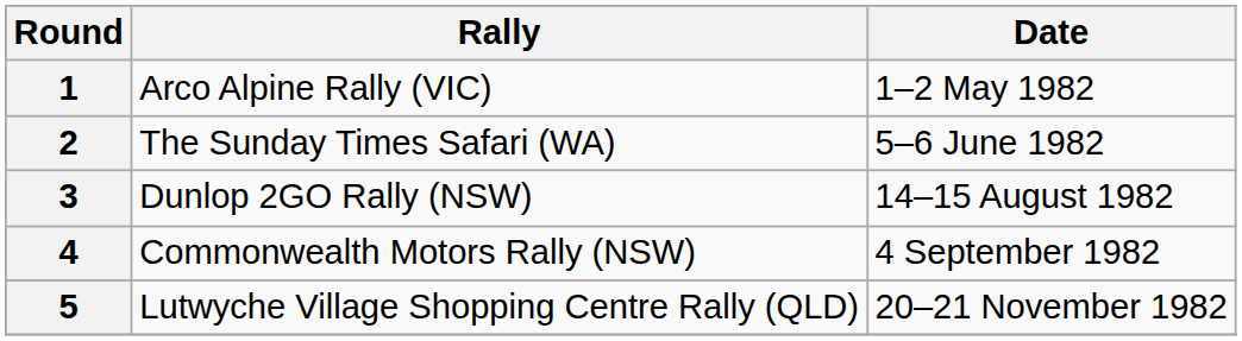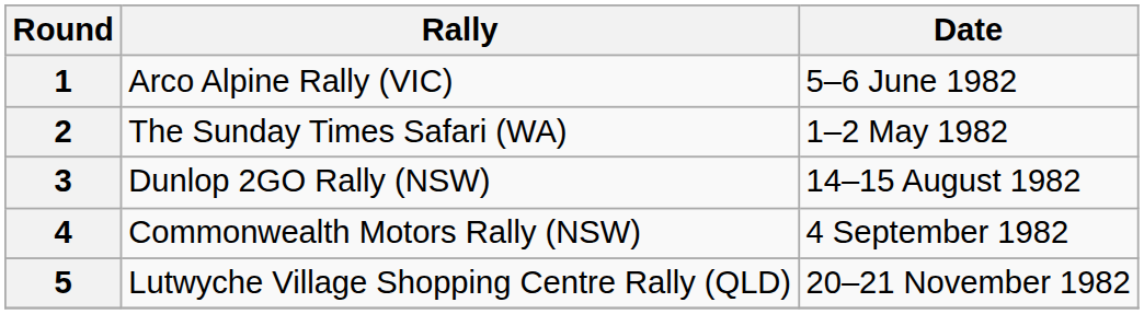1 | Date: 1–2 May 1982 -> 5–6 June 1982
2 | Date: 5–6 June 1982 -> 1–2 May 1982
